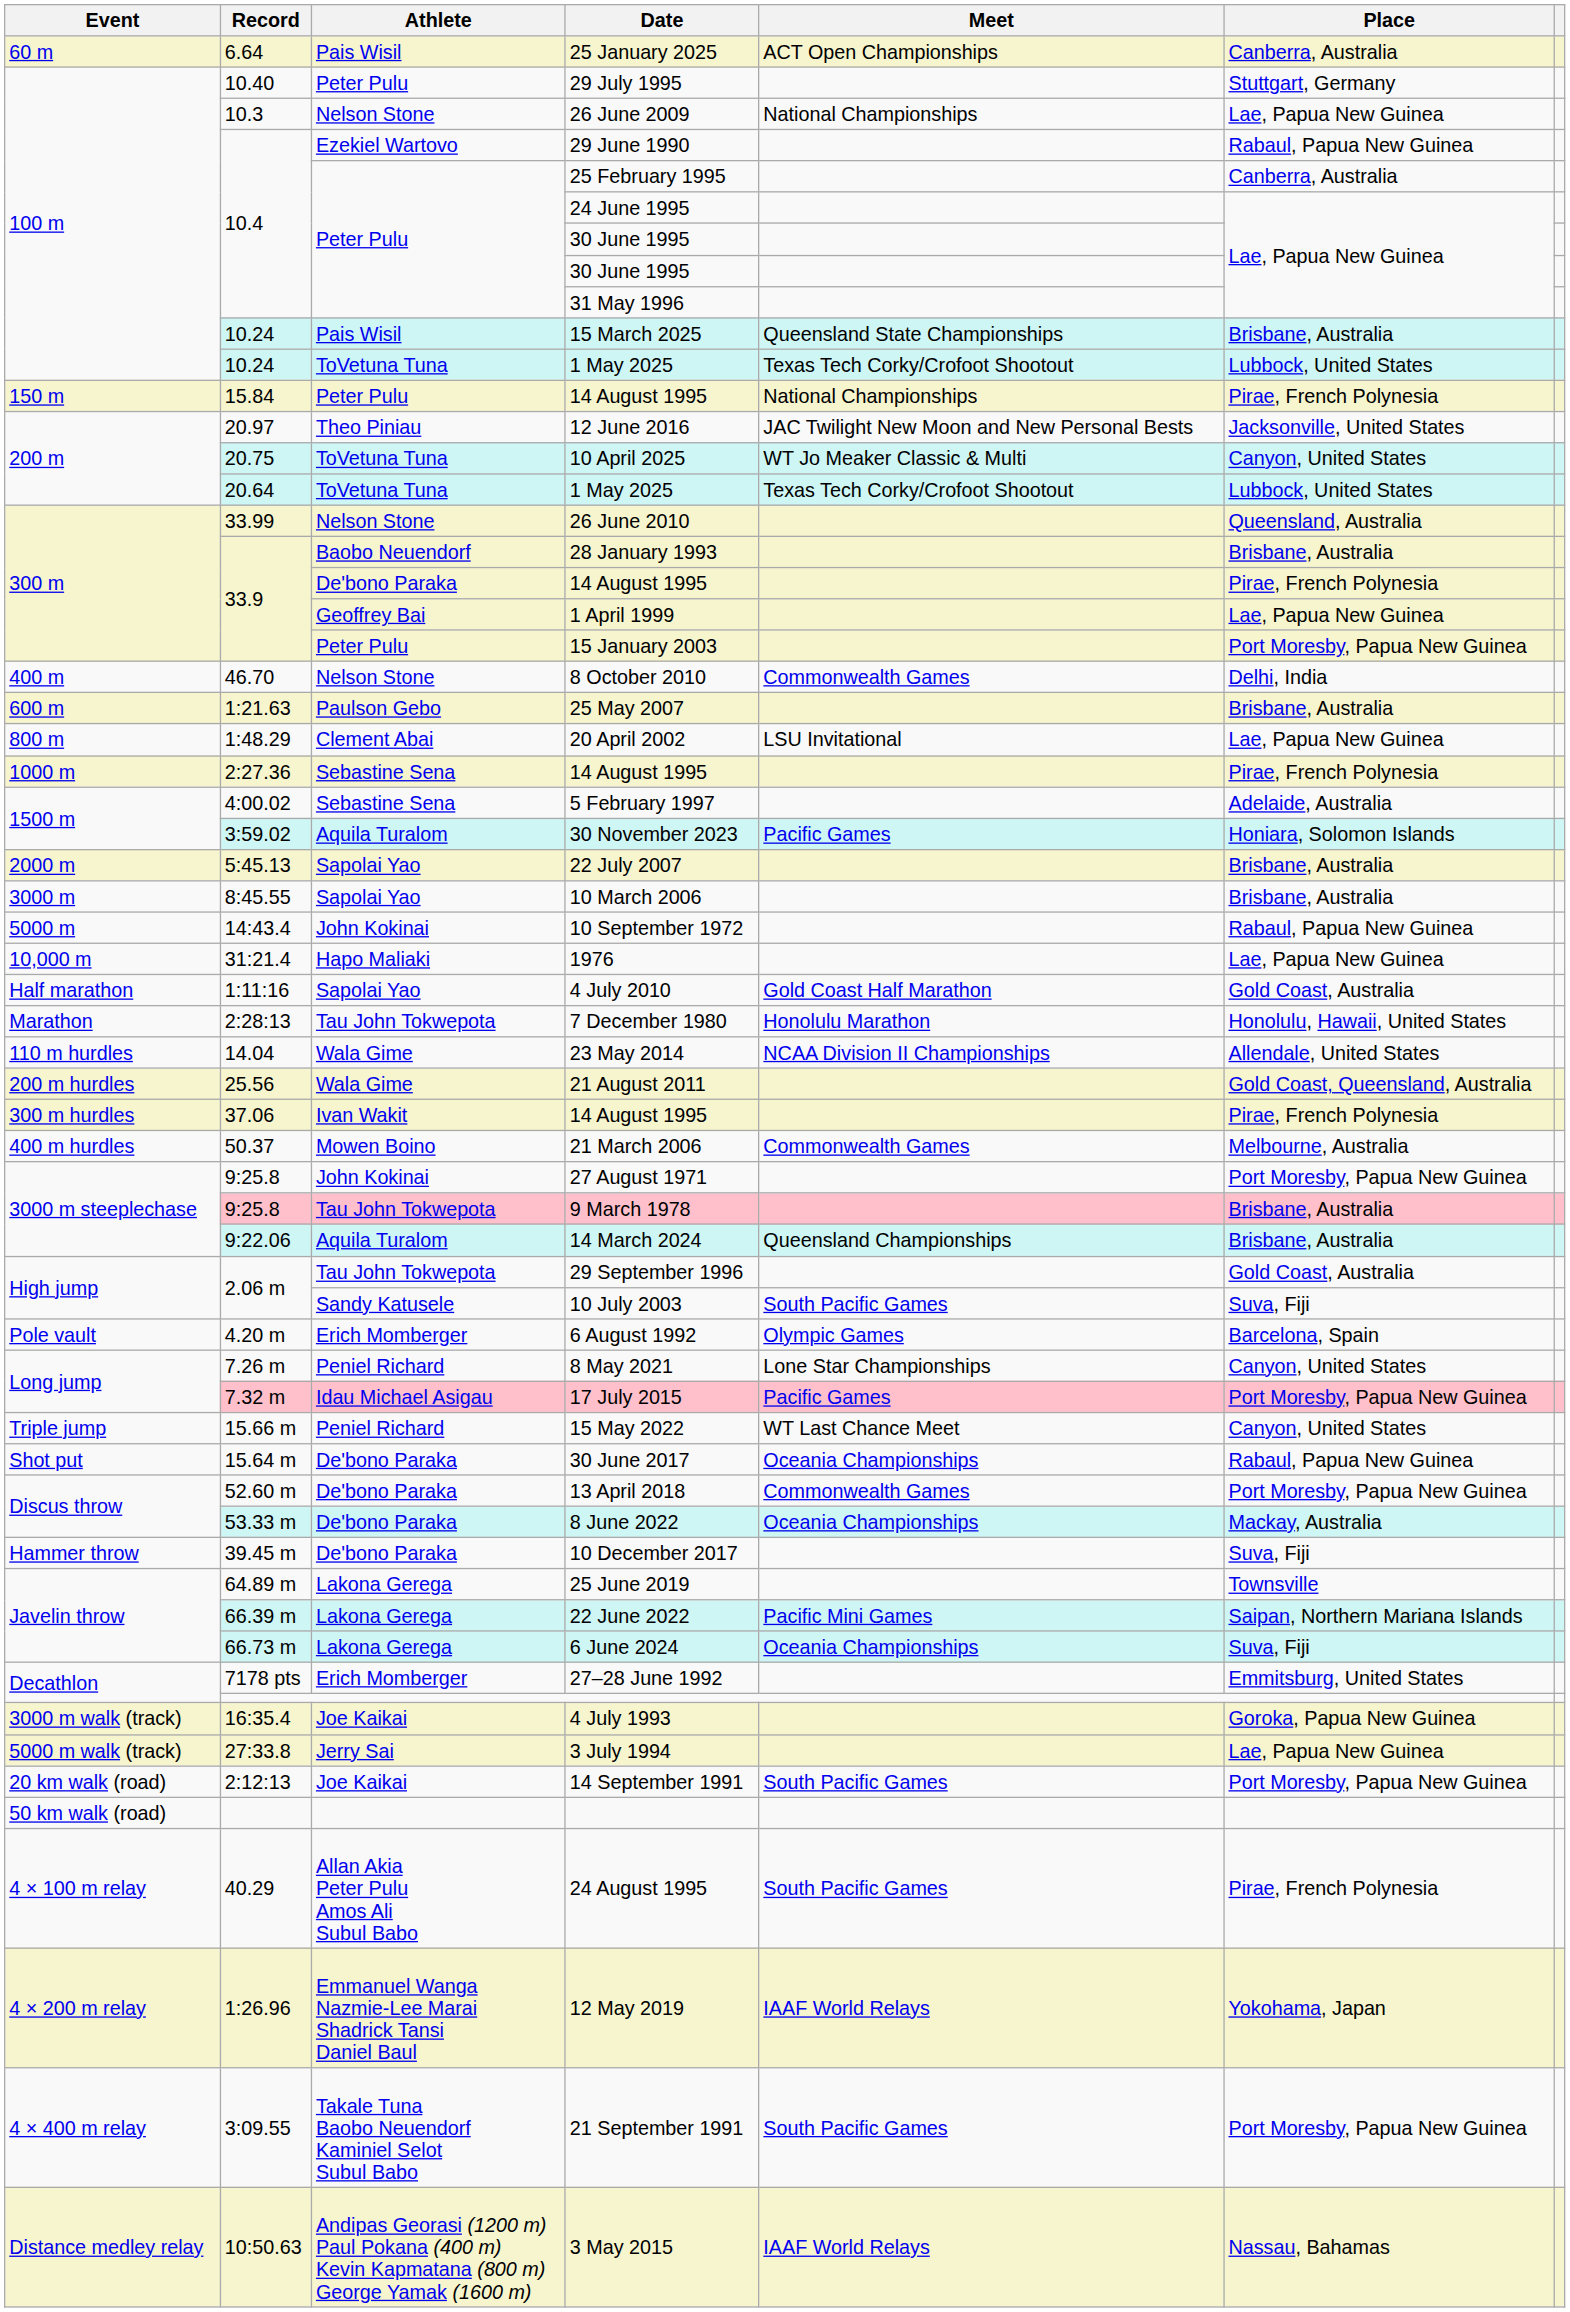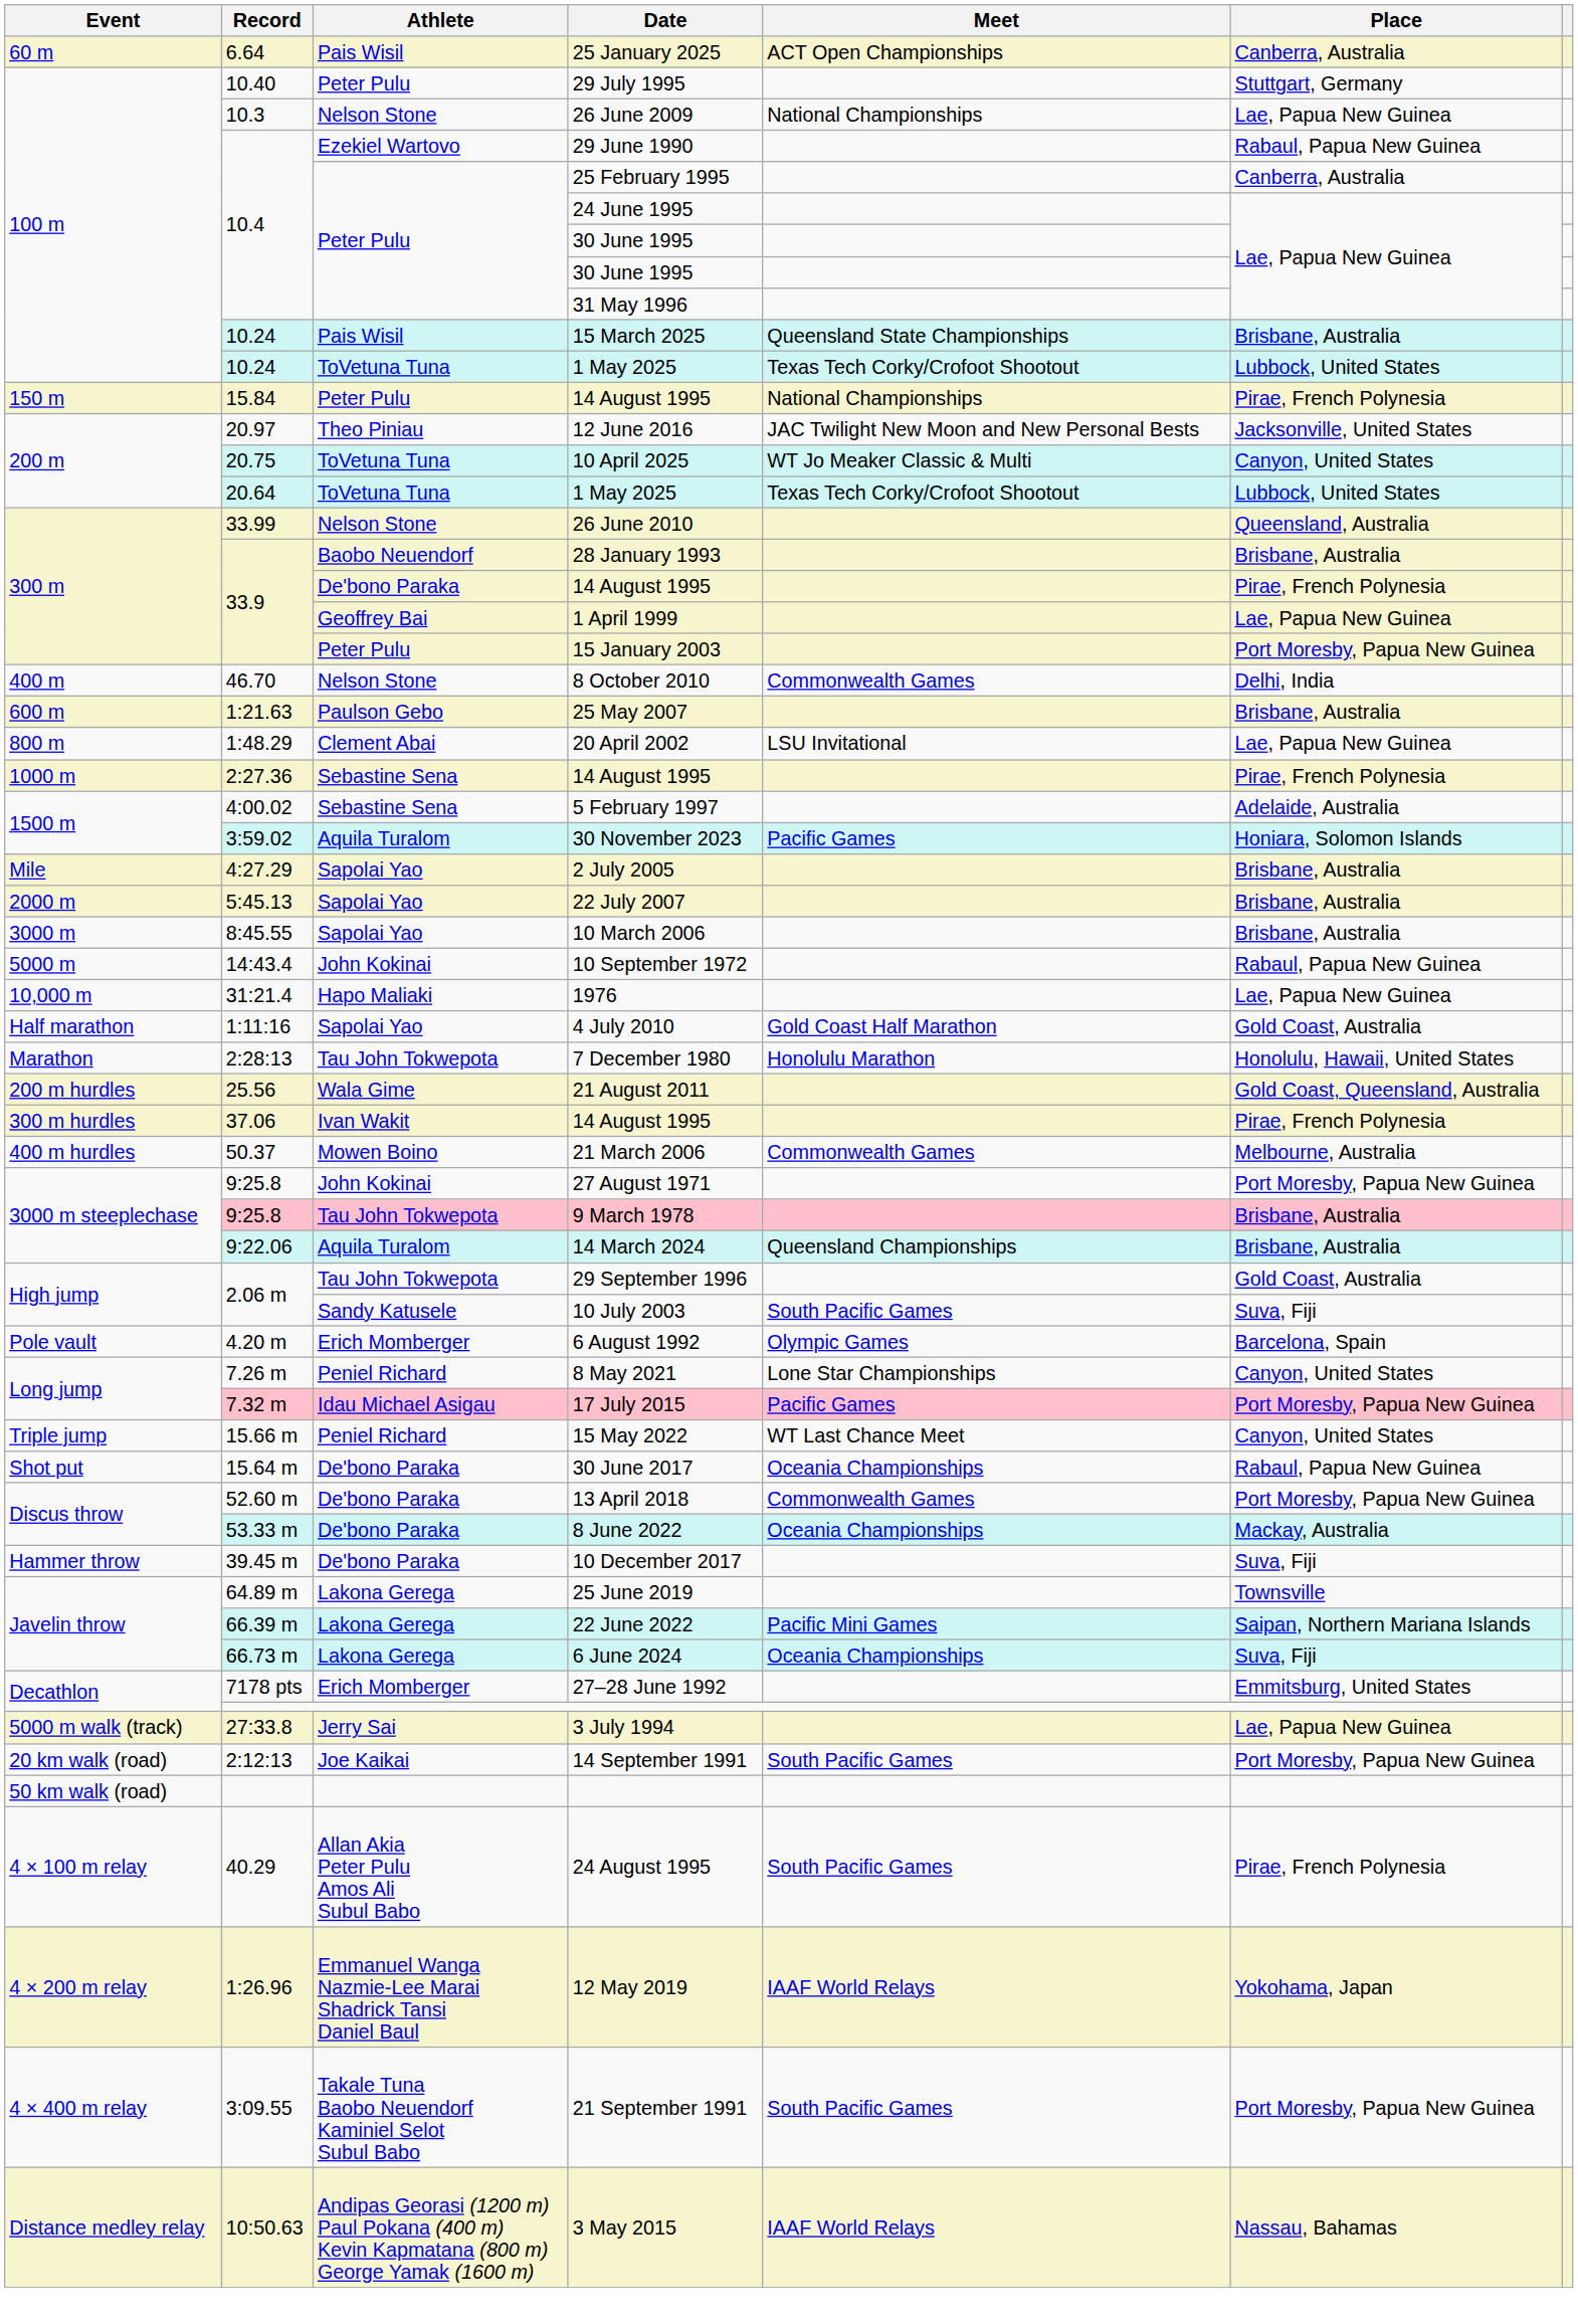+ row: Mile | 4:27.29 | Sapolai Yao | 2 July 2005 | Brisbane, Australia
- row: 110 m hurdles | 14.04 | Wala Gime | 23 May 2014 | NCAA Division II Championships | Allendale, United States
- row: 3000 m walk (track) | 16:35.4 | Joe Kaikai | 4 July 1993 | Goroka, Papua New Guinea
